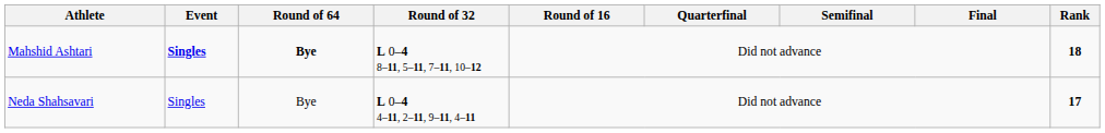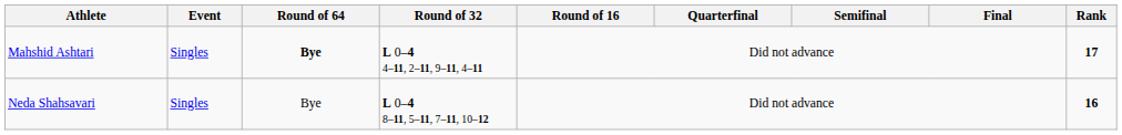Mahshid Ashtari | Event: bold -> normal
Mahshid Ashtari | Round of 32: L 0–4 8–11, 5–11, 7–11, 10–12 -> L 0–4 4–11, 2–11, 9–11, 4–11
Mahshid Ashtari | Rank: 18 -> 17
Neda Shahsavari | Round of 32: L 0–4 4–11, 2–11, 9–11, 4–11 -> L 0–4 8–11, 5–11, 7–11, 10–12
Neda Shahsavari | Rank: 17 -> 16
